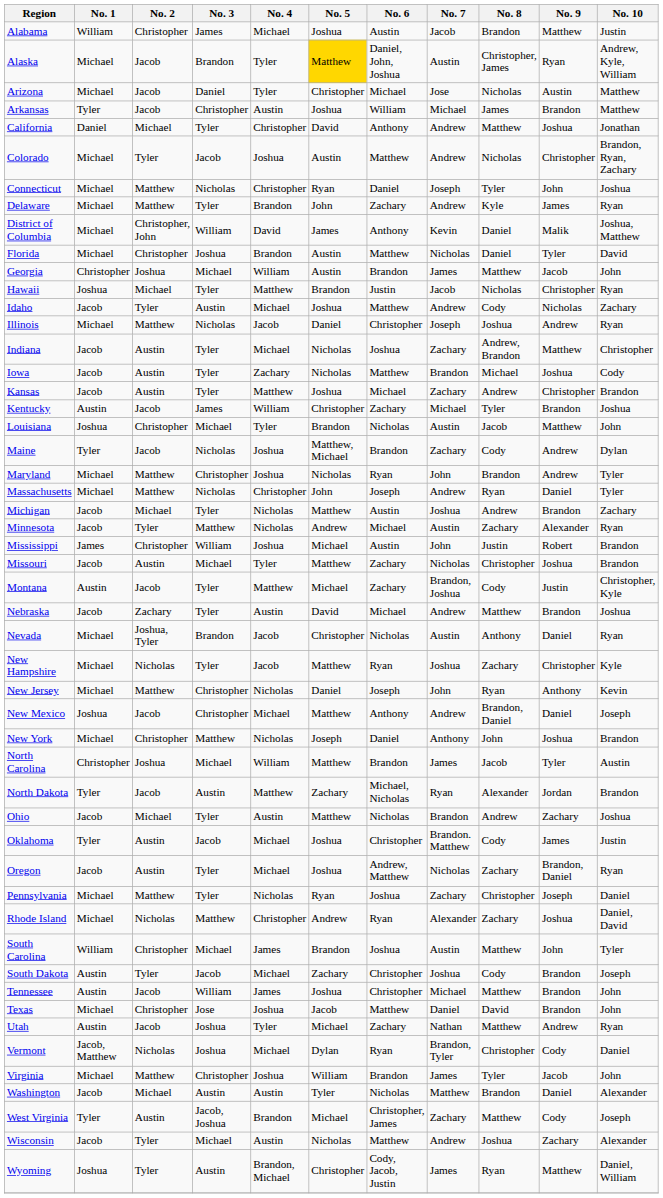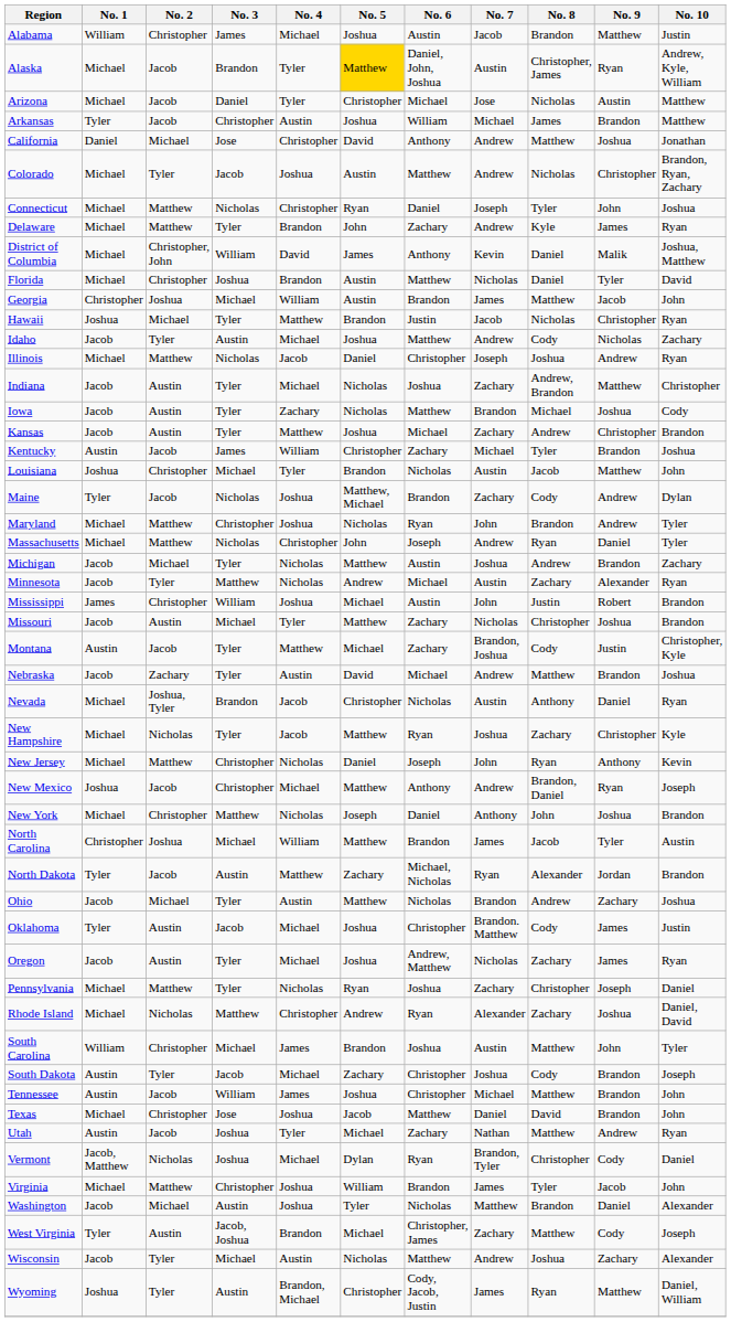California | No. 3: Tyler -> Jose
New Mexico | No. 9: Daniel -> Ryan
Oregon | No. 9: Brandon, Daniel -> James
Washington | No. 4: Austin -> Joshua
